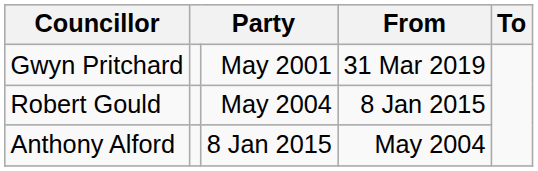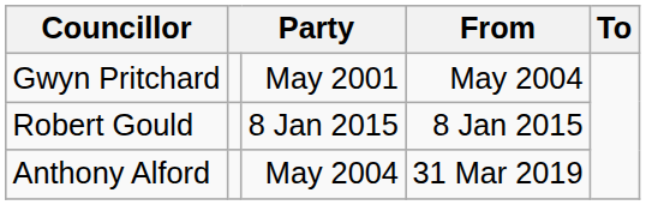Gwyn Pritchard | From: 31 Mar 2019 -> May 2004
Robert Gould | column 3: May 2004 -> 8 Jan 2015
Anthony Alford | column 3: 8 Jan 2015 -> May 2004
Anthony Alford | From: May 2004 -> 31 Mar 2019
